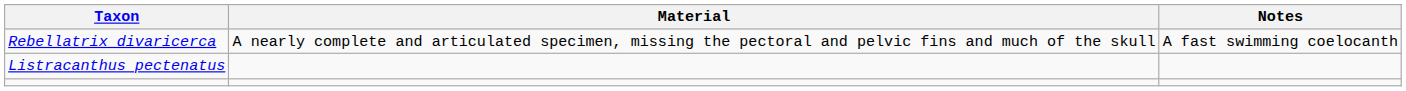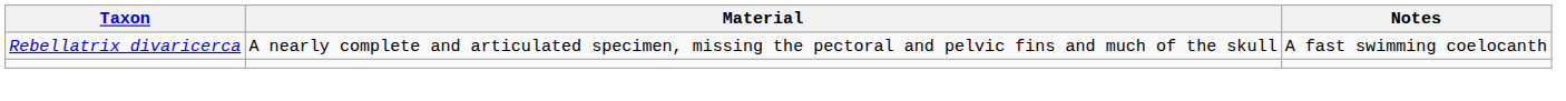- row: Listracanthus pectenatus
